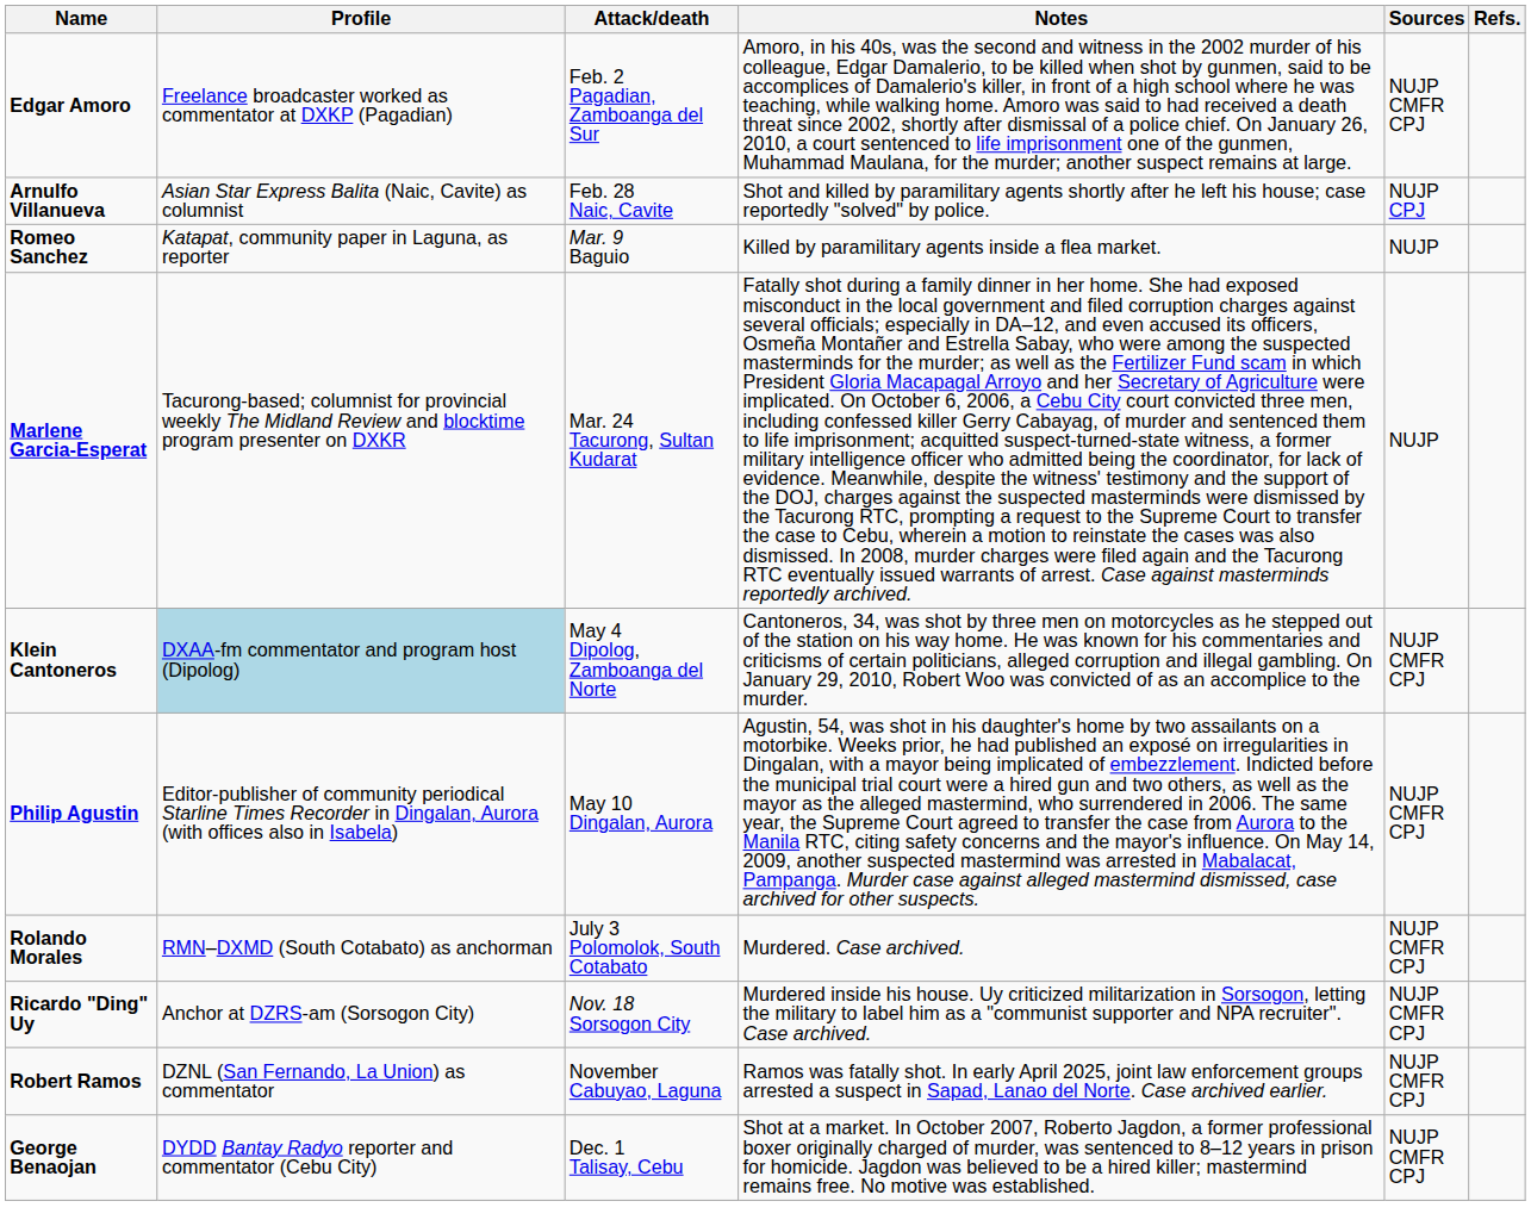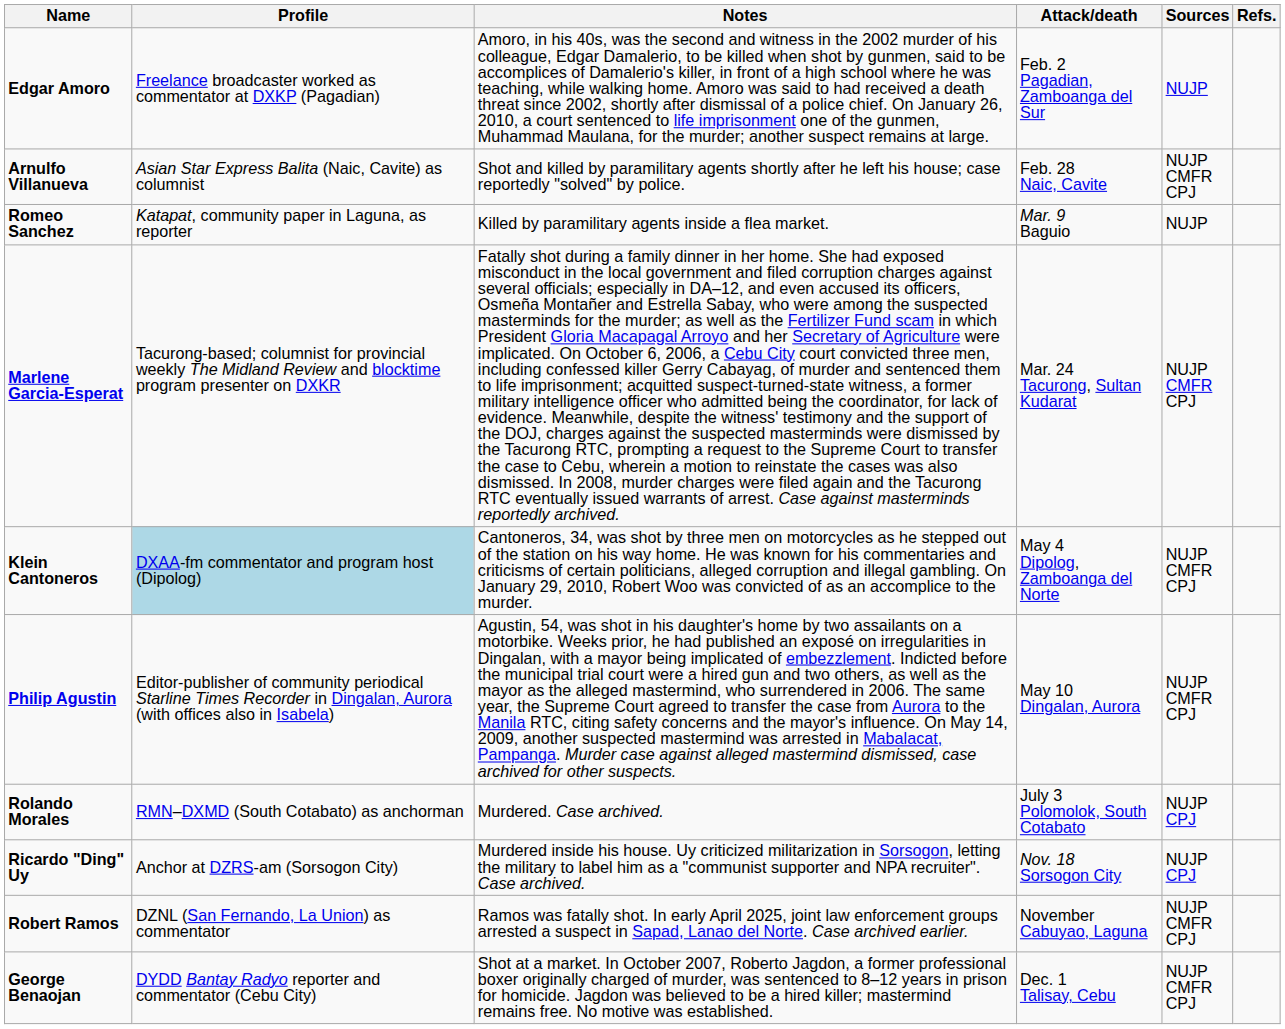columns swapped: Attack/death <-> Notes
Edgar Amoro | Sources: NUJP CMFR CPJ -> NUJP
Arnulfo Villanueva | Sources: NUJP CPJ -> NUJP CMFR CPJ
Marlene Garcia-Esperat | Sources: NUJP -> NUJP CMFR CPJ
Rolando Morales | Sources: NUJP CMFR CPJ -> NUJP CPJ
Ricardo "Ding" Uy | Sources: NUJP CMFR CPJ -> NUJP CPJ
